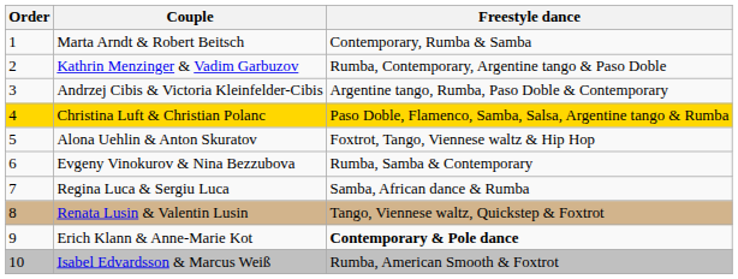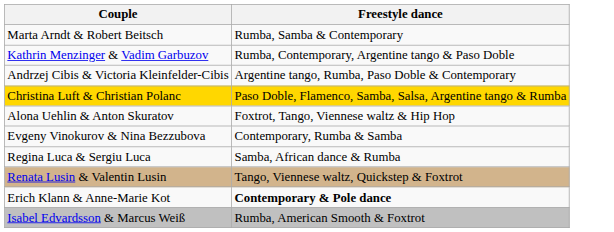- column: Order | 1 | 2 | 3 | 4 | 5 | 6 | 7 | 8 | 9 | 10
Marta Arndt & Robert Beitsch | Freestyle dance: Contemporary, Rumba & Samba -> Rumba, Samba & Contemporary
Evgeny Vinokurov & Nina Bezzubova | Freestyle dance: Rumba, Samba & Contemporary -> Contemporary, Rumba & Samba
